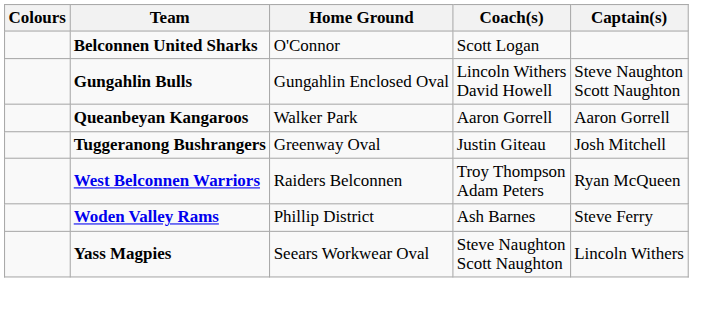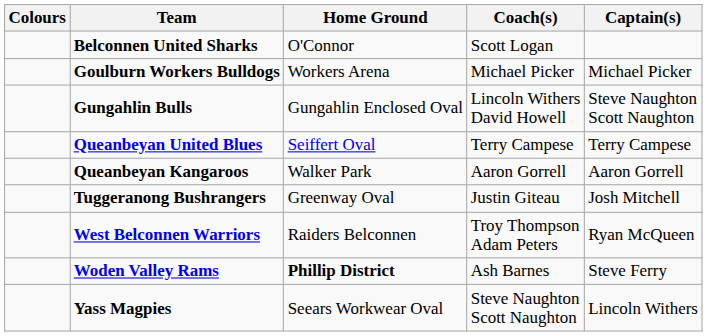+ row: Goulburn Workers Bulldogs | Workers Arena | Michael Picker | Michael Picker
+ row: Queanbeyan United Blues | Seiffert Oval | Terry Campese | Terry Campese
Woden Valley Rams | Home Ground: normal -> bold
